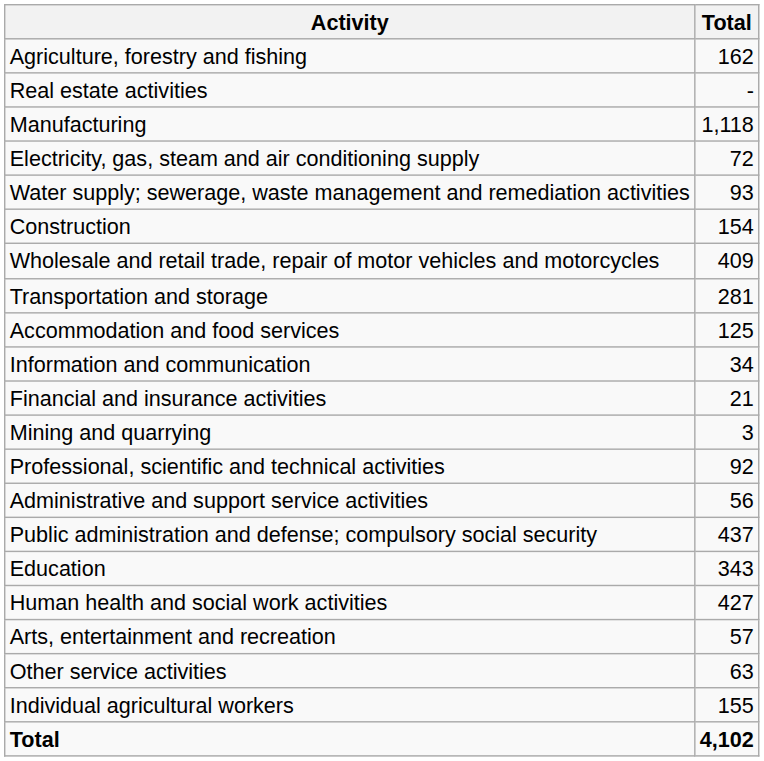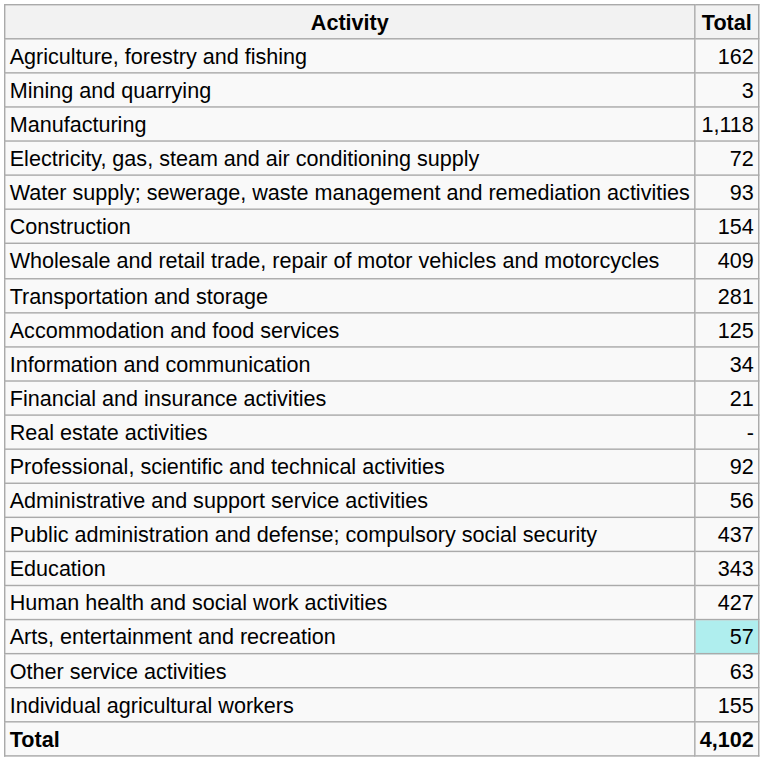rows swapped: Mining and quarrying <-> Real estate activities
Arts, entertainment and recreation | Total: no background -> paleturquoise background
